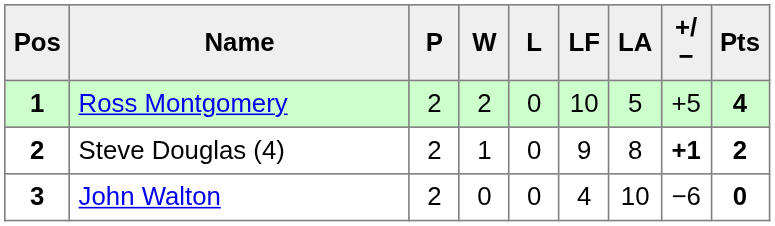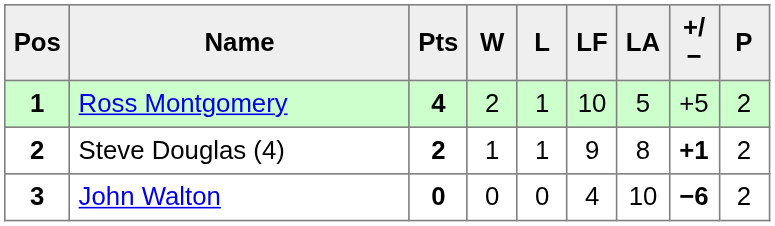columns swapped: P <-> Pts
Ross Montgomery | L: 0 -> 1
Steve Douglas (4) | L: 0 -> 1
John Walton | +/−: normal -> bold
